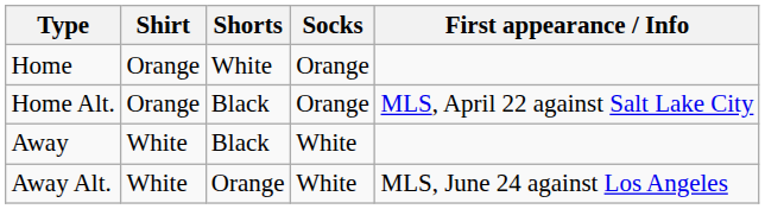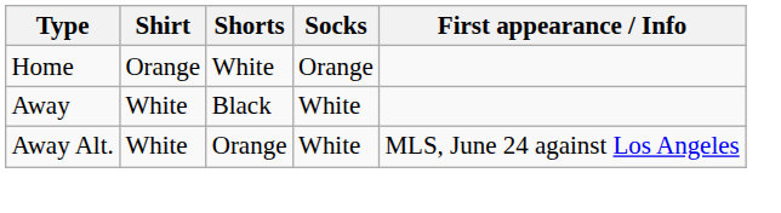- row: Home Alt. | Orange | Black | Orange | MLS, April 22 against Salt Lake City
